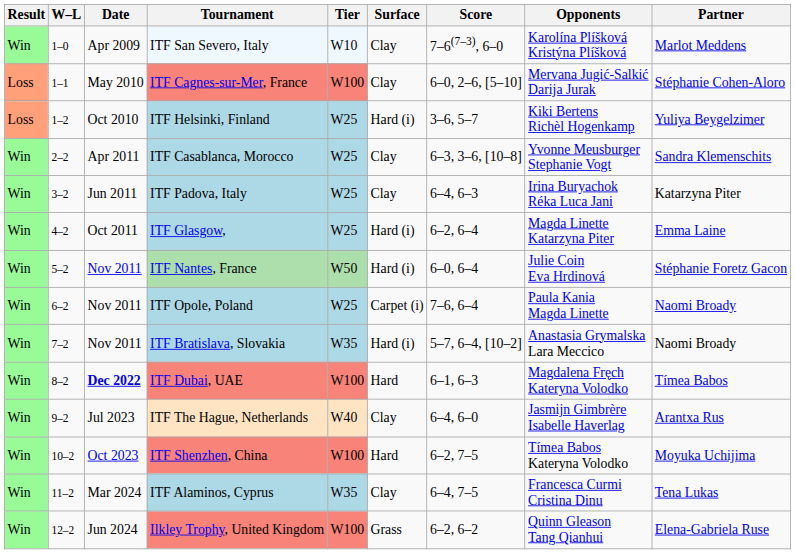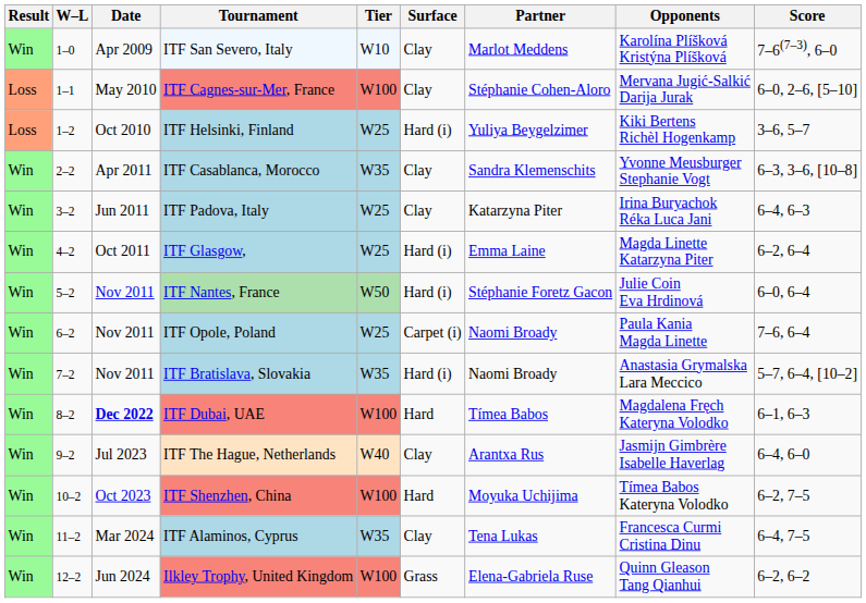columns swapped: Partner <-> Score
ITF Casablanca, Morocco | Tier: W25 -> W35
